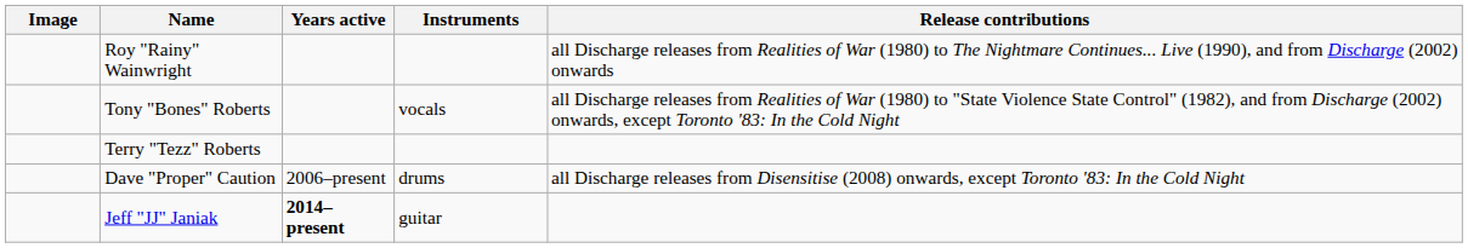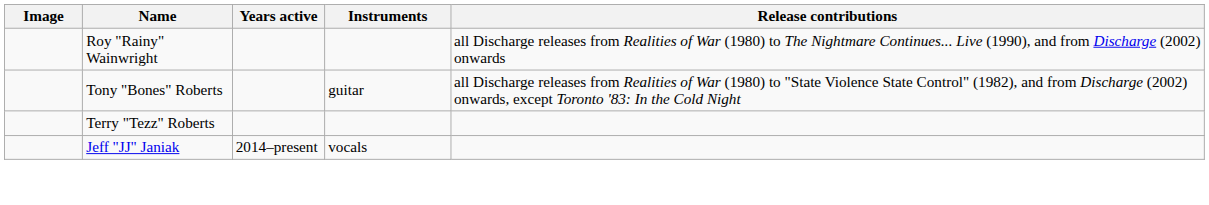Tony "Bones" Roberts | Instruments: vocals -> guitar
- row: Dave "Proper" Caution | 2006–present | drums | all Discharge releases from Disensitise (2008) onwards, except Toronto '83: In the Cold Night
Jeff "JJ" Janiak | Years active: bold -> normal
Jeff "JJ" Janiak | Instruments: guitar -> vocals
